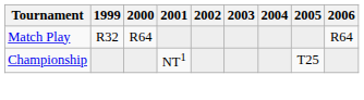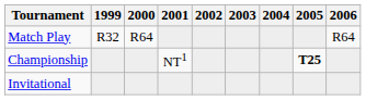Championship | 2005: normal -> bold
+ row: Invitational
